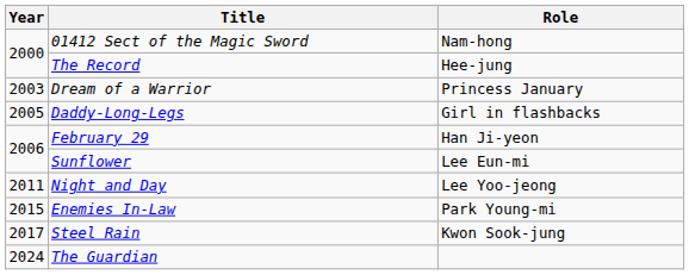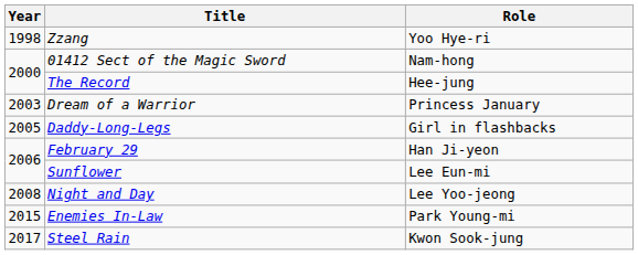+ row: 1998 | Zzang | Yoo Hye-ri
Night and Day | Year: 2011 -> 2008
- row: 2024 | The Guardian
